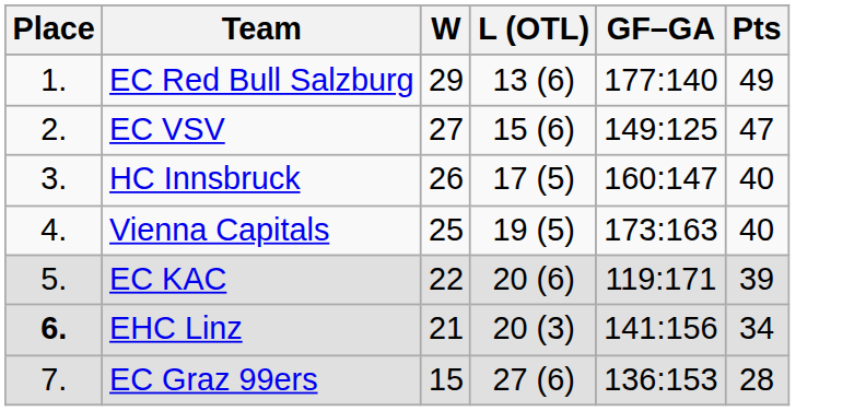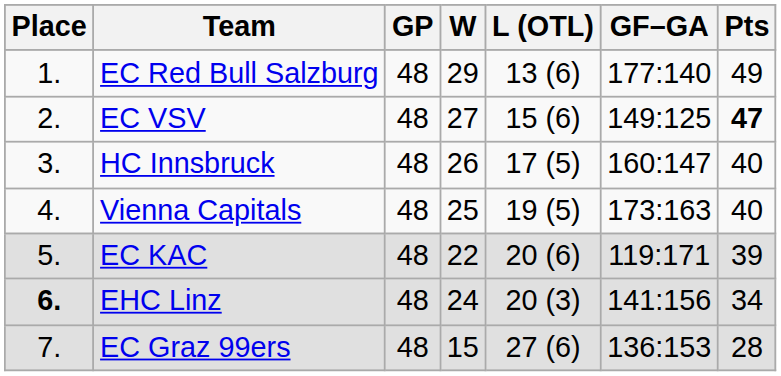+ column: GP | 48 | 48 | 48 | 48 | 48 | 48 | 48
EC VSV | Pts: normal -> bold
EHC Linz | W: 21 -> 24
